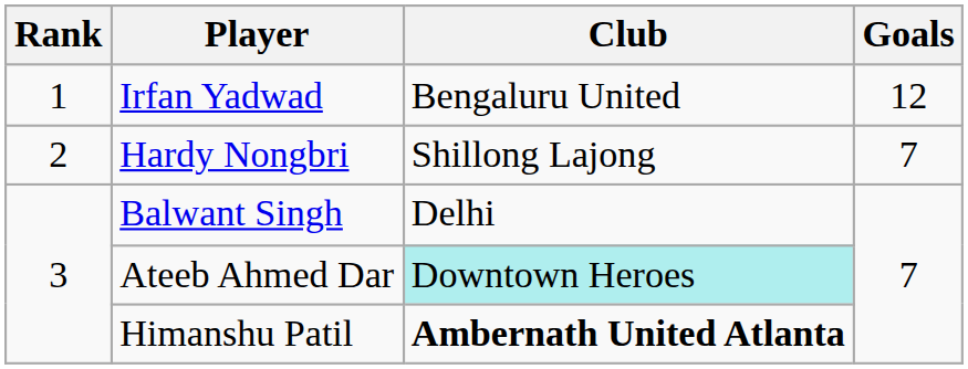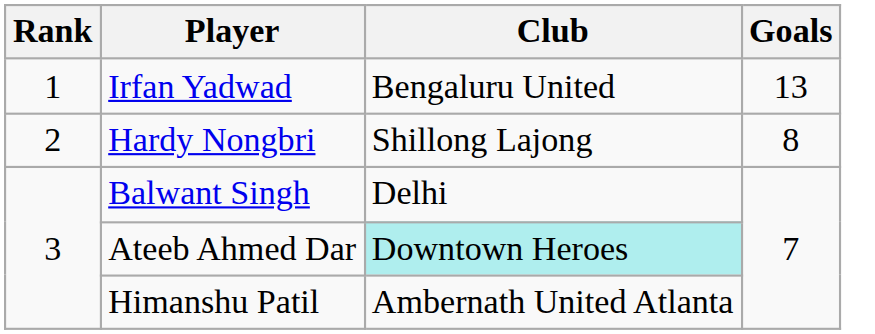Irfan Yadwad | Goals: 12 -> 13
Hardy Nongbri | Goals: 7 -> 8
Himanshu Patil | Club: bold -> normal
